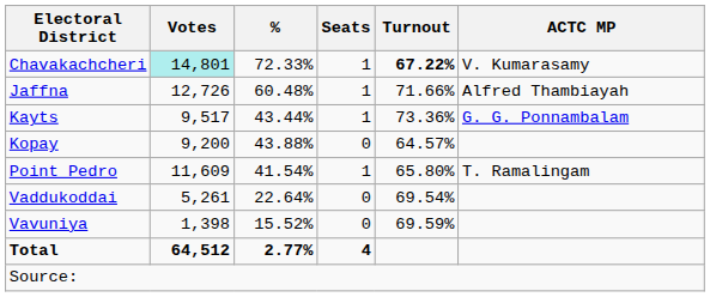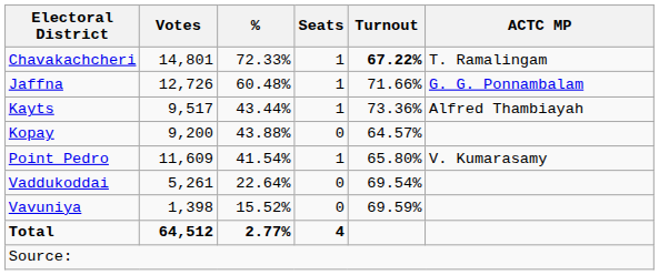Chavakachcheri | Votes: paleturquoise background -> no background
Chavakachcheri | ACTC MP: V. Kumarasamy -> T. Ramalingam
Jaffna | ACTC MP: Alfred Thambiayah -> G. G. Ponnambalam
Kayts | ACTC MP: G. G. Ponnambalam -> Alfred Thambiayah
Point Pedro | ACTC MP: T. Ramalingam -> V. Kumarasamy
